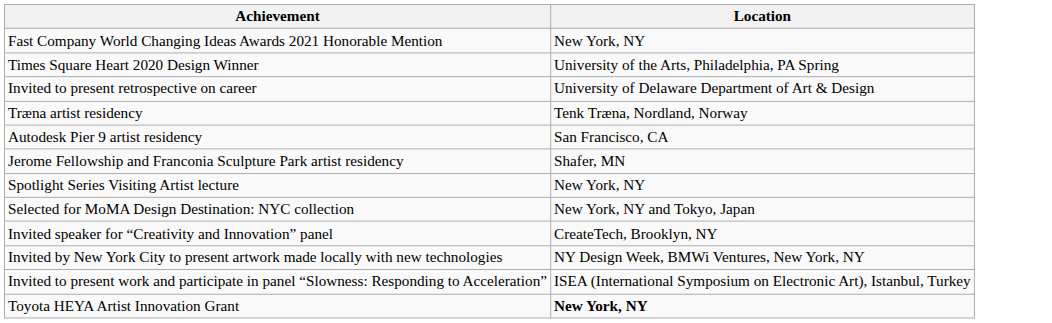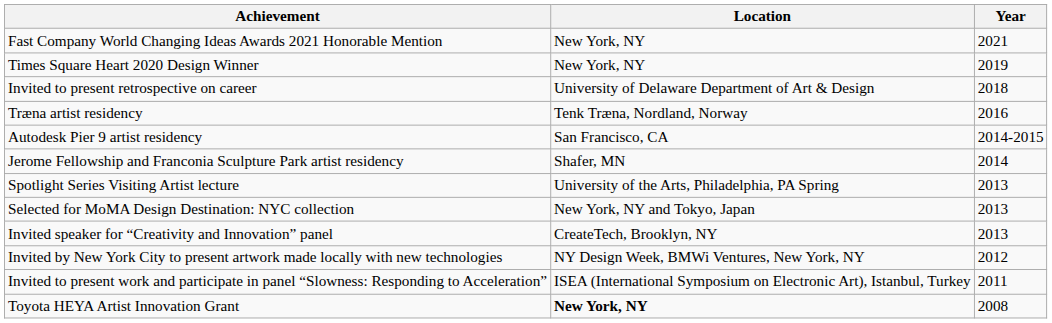+ column: Year | 2021 | 2019 | 2018 | 2016 | 2014-2015 | 2014 | 2013 | 2013 | 2013 | 2012 | 2011 | 2008
Times Square Heart 2020 Design Winner | Location: University of the Arts, Philadelphia, PA Spring -> New York, NY
Spotlight Series Visiting Artist lecture | Location: New York, NY -> University of the Arts, Philadelphia, PA Spring
